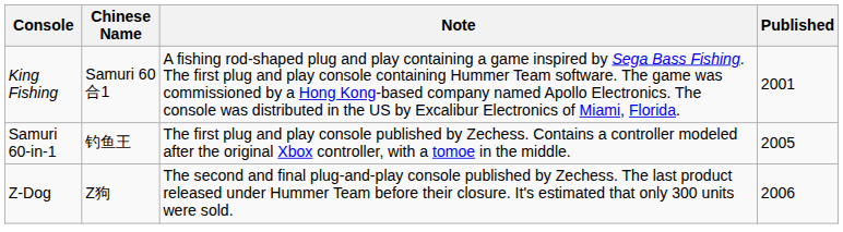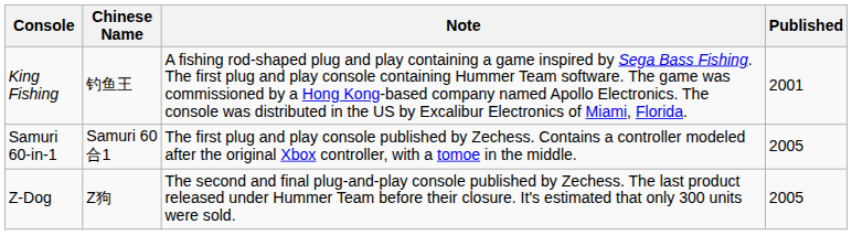King Fishing | Chinese Name: Samuri 60合1 -> 钓鱼王
Samuri 60-in-1 | Chinese Name: 钓鱼王 -> Samuri 60合1
Z-Dog | Published: 2006 -> 2005
